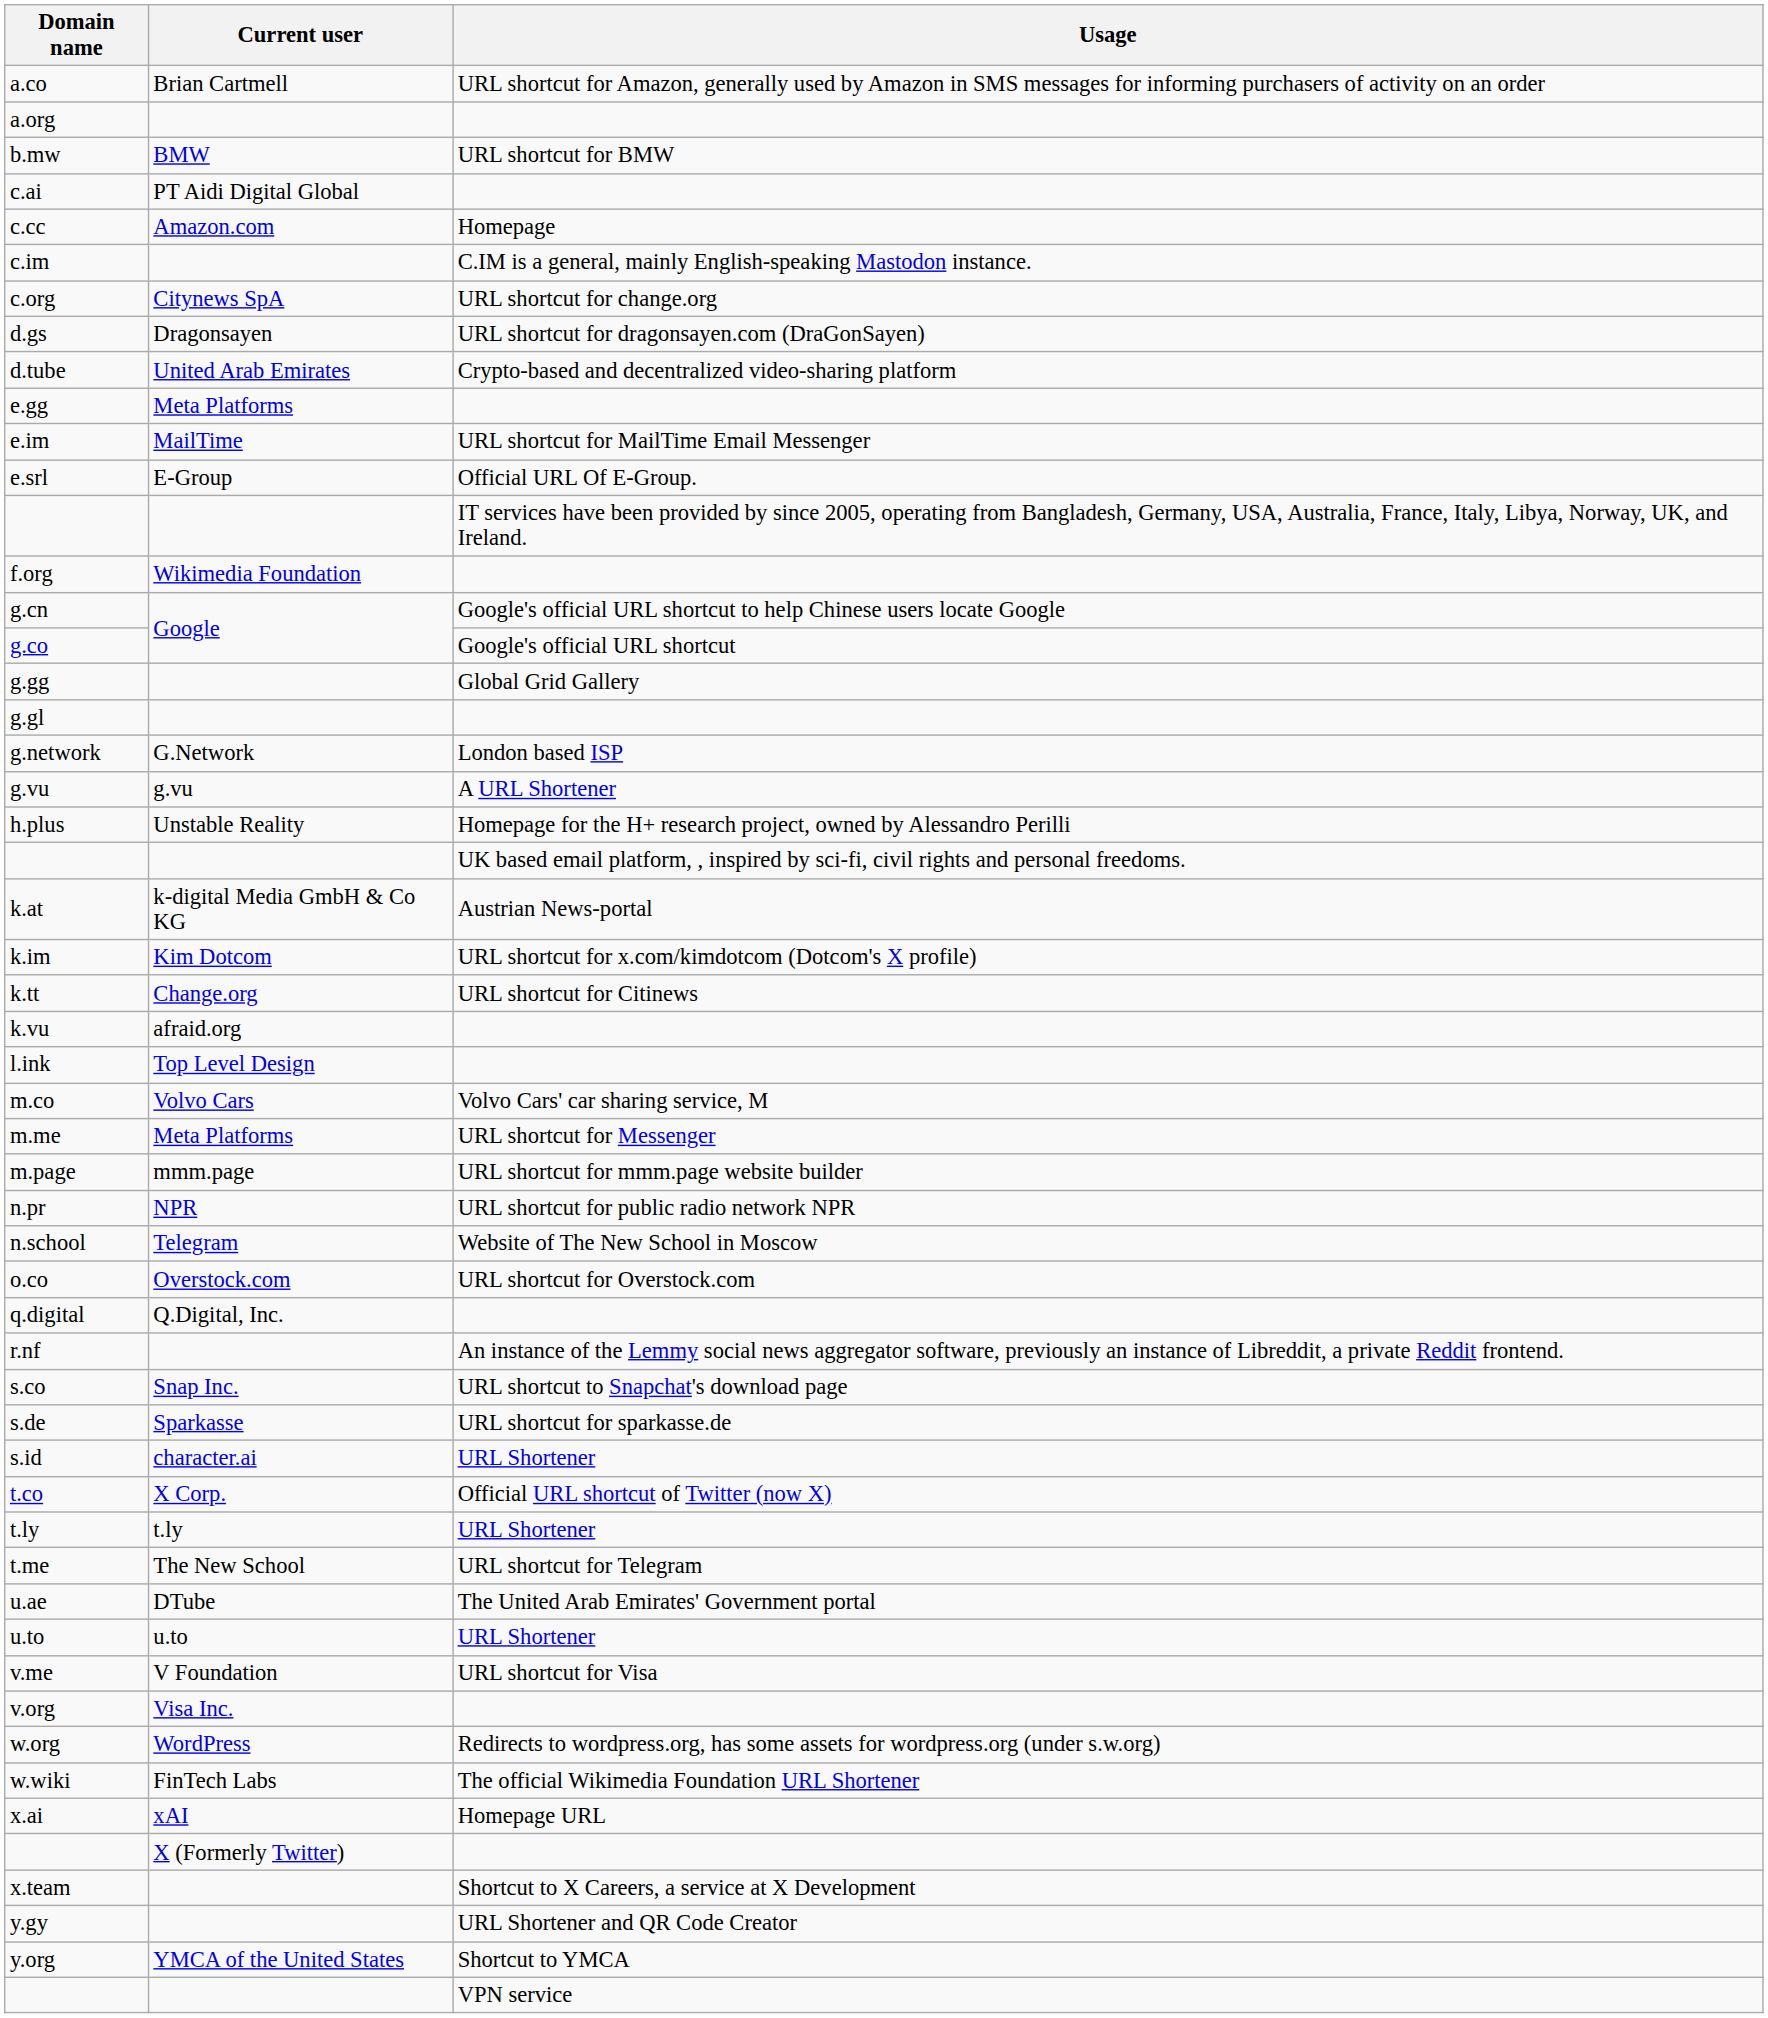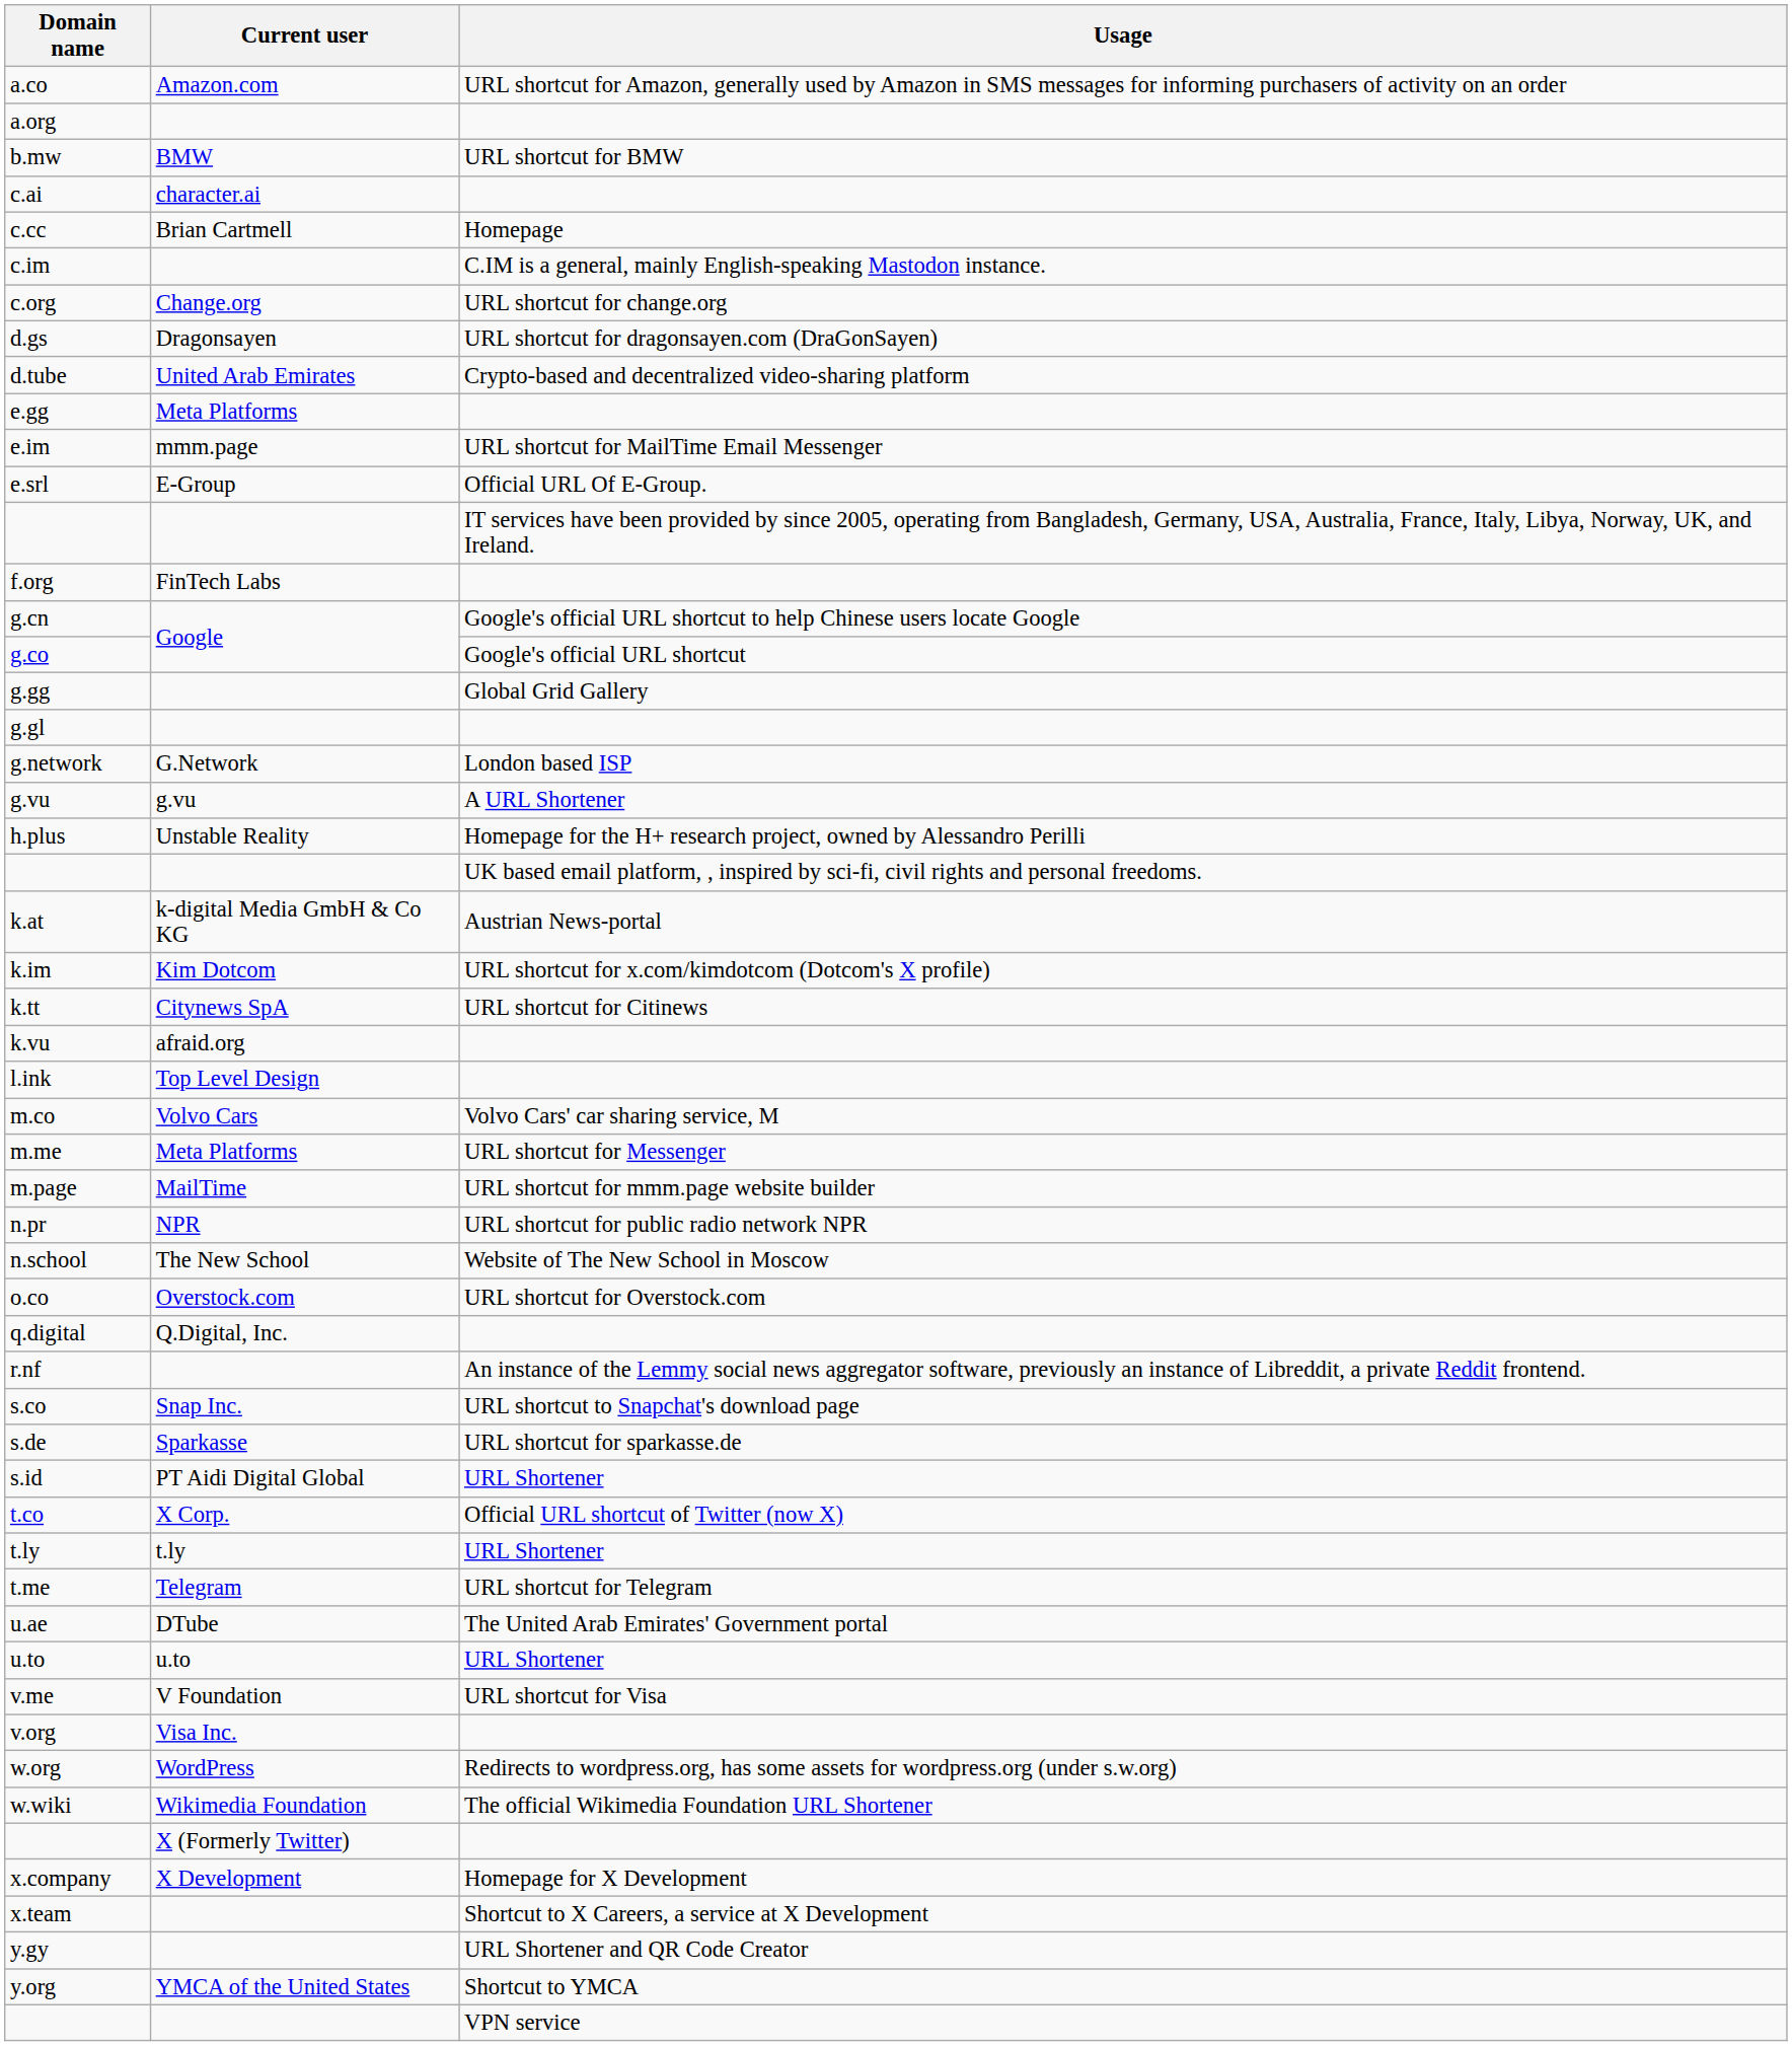a.co | Current user: Brian Cartmell -> Amazon.com
c.ai | Current user: PT Aidi Digital Global -> character.ai
c.cc | Current user: Amazon.com -> Brian Cartmell
c.org | Current user: Citynews SpA -> Change.org
e.im | Current user: MailTime -> mmm.page
f.org | Current user: Wikimedia Foundation -> FinTech Labs
k.tt | Current user: Change.org -> Citynews SpA
m.page | Current user: mmm.page -> MailTime
n.school | Current user: Telegram -> The New School
s.id | Current user: character.ai -> PT Aidi Digital Global
t.me | Current user: The New School -> Telegram
w.wiki | Current user: FinTech Labs -> Wikimedia Foundation
- row: x.ai | xAI | Homepage URL
+ row: x.company | X Development | Homepage for X Development
